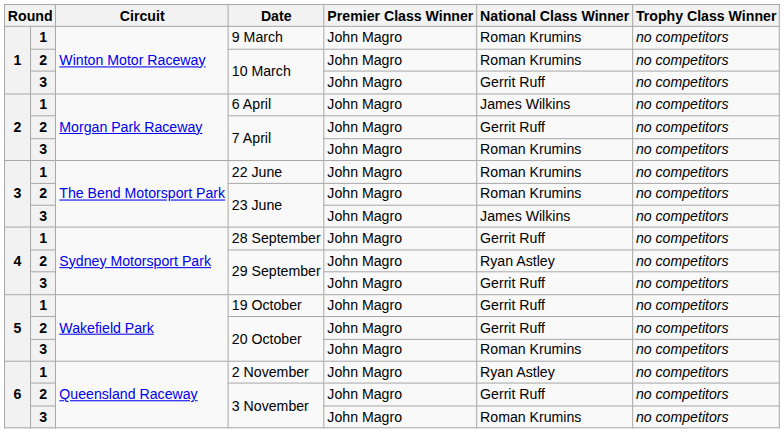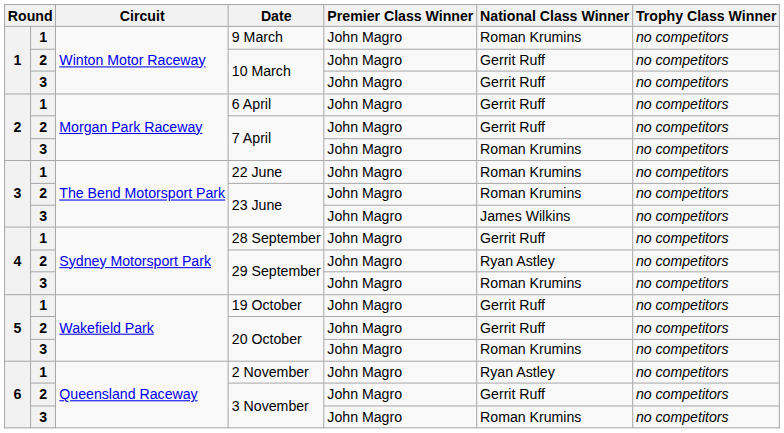2 / 10 March | National Class Winner: Roman Krumins -> Gerrit Ruff
6 April | National Class Winner: James Wilkins -> Gerrit Ruff
3 / 29 September | National Class Winner: Gerrit Ruff -> Roman Krumins
